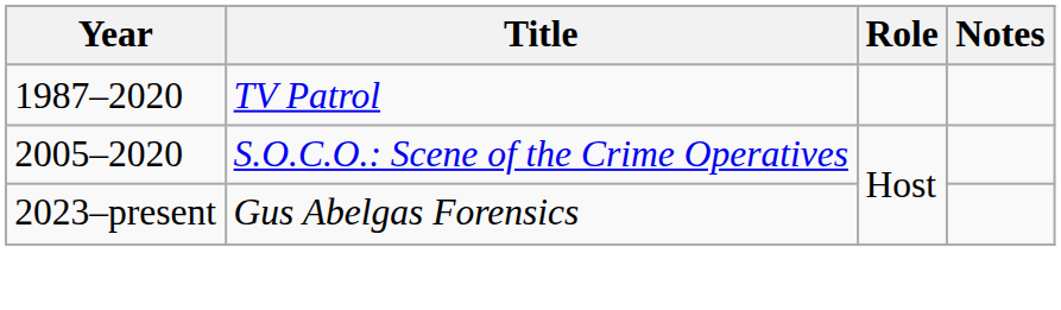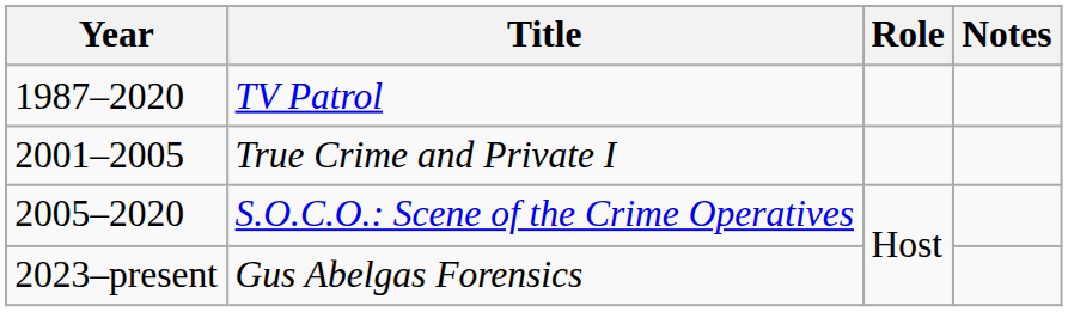+ row: 2001–2005 | True Crime and Private I
